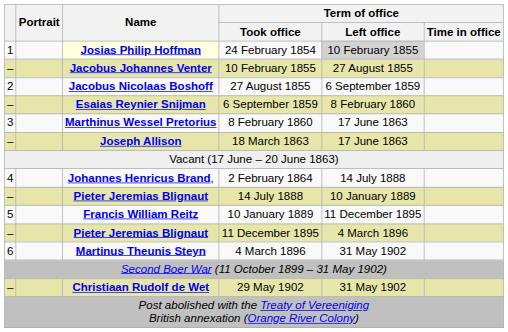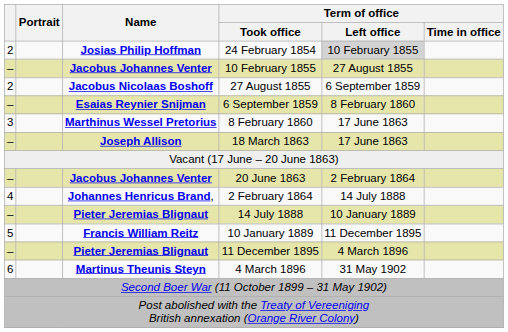24 February 1854 | column 1: 1 -> 2
24 February 1854 | Name: lightyellow background -> no background
+ row: – | Jacobus Johannes Venter | 20 June 1863 | 2 February 1864
- row: – | Christiaan Rudolf de Wet | 29 May 1902 | 31 May 1902
